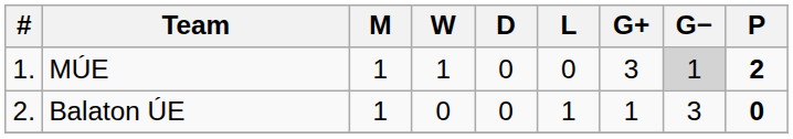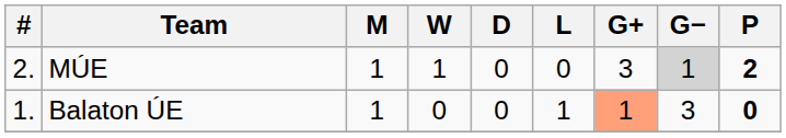MÚE | #: 1. -> 2.
Balaton ÚE | #: 2. -> 1.
Balaton ÚE | G+: no background -> lightsalmon background
